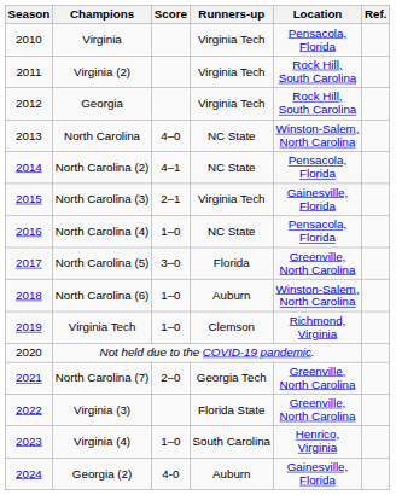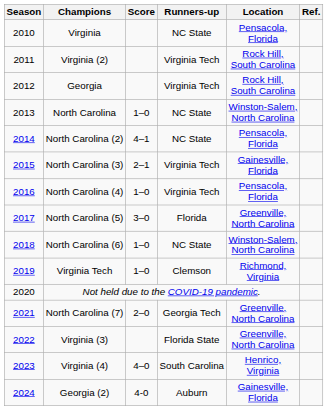Virginia | Runners-up: Virginia Tech -> NC State
North Carolina | Score: 4–0 -> 1–0
North Carolina (4) | Runners-up: NC State -> Virginia Tech
North Carolina (6) | Runners-up: Auburn -> NC State
Virginia (4) | Score: 1–0 -> 4–0
